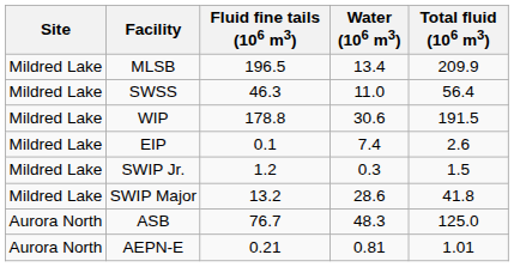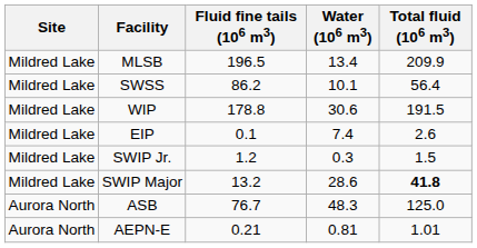SWSS | Fluid fine tails (106 m3): 46.3 -> 86.2
SWSS | Water (106 m3): 11.0 -> 10.1
SWIP Major | Total fluid (106 m3): normal -> bold
